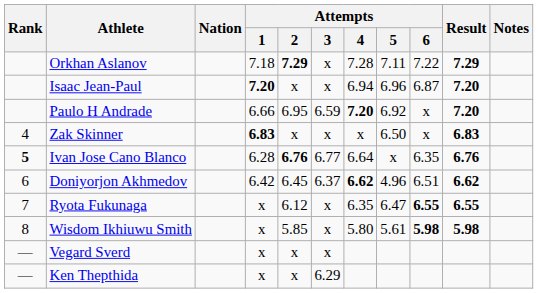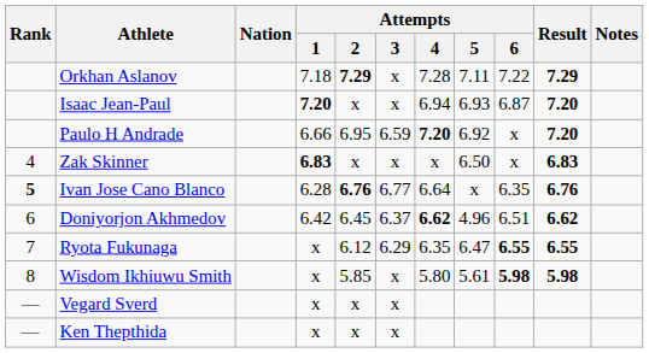Isaac Jean-Paul | Attempts / 5: 6.96 -> 6.93
Ryota Fukunaga | Attempts / 3: x -> 6.29
Ken Thepthida | Attempts / 3: 6.29 -> x
